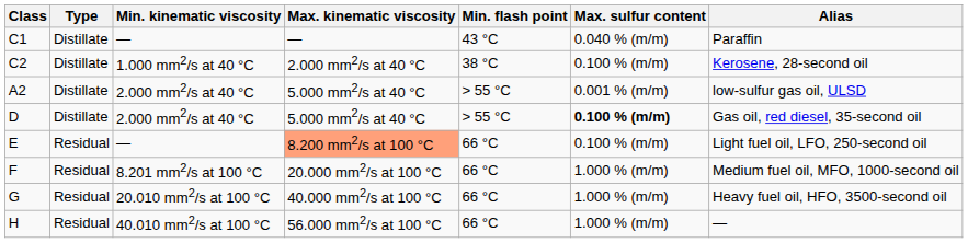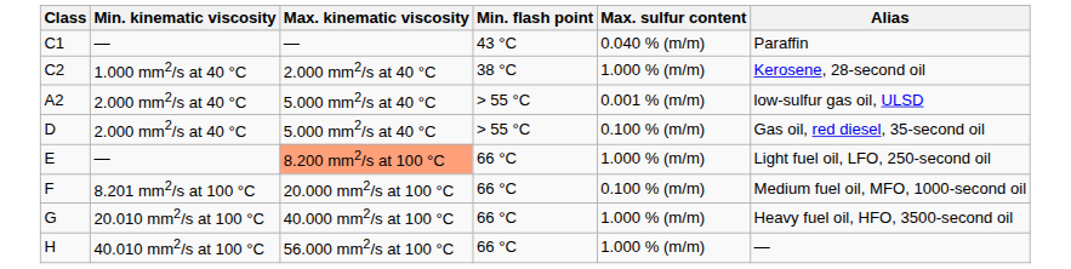- column: Type | Distillate | Distillate | Distillate | Distillate | Residual | Residual | Residual | Residual
C2 | Max. sulfur content: 0.100 % (m/m) -> 1.000 % (m/m)
D | Max. sulfur content: bold -> normal
E | Max. sulfur content: 0.100 % (m/m) -> 1.000 % (m/m)
F | Max. sulfur content: 1.000 % (m/m) -> 0.100 % (m/m)
